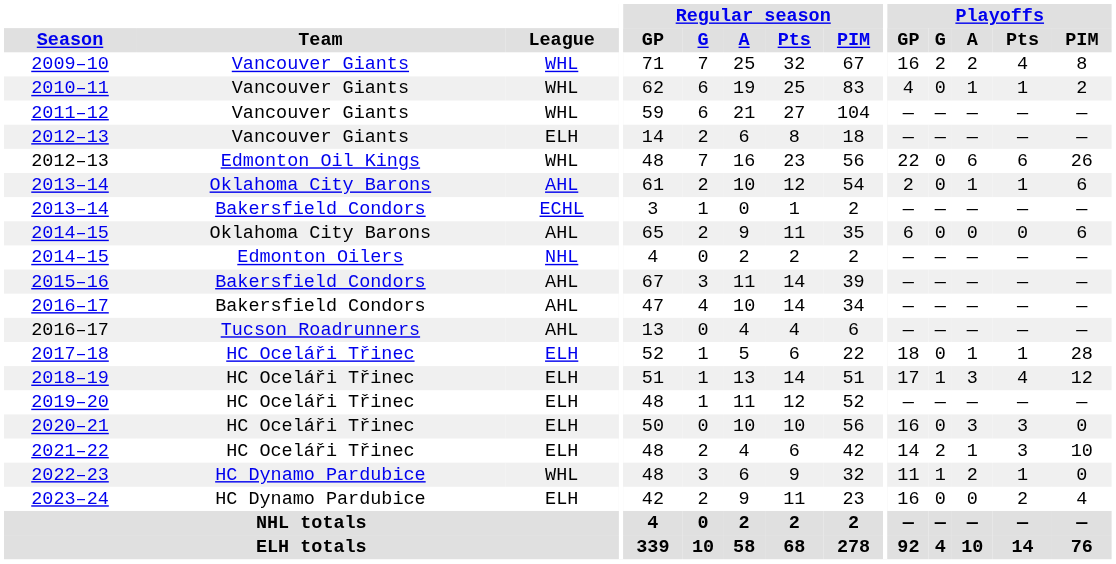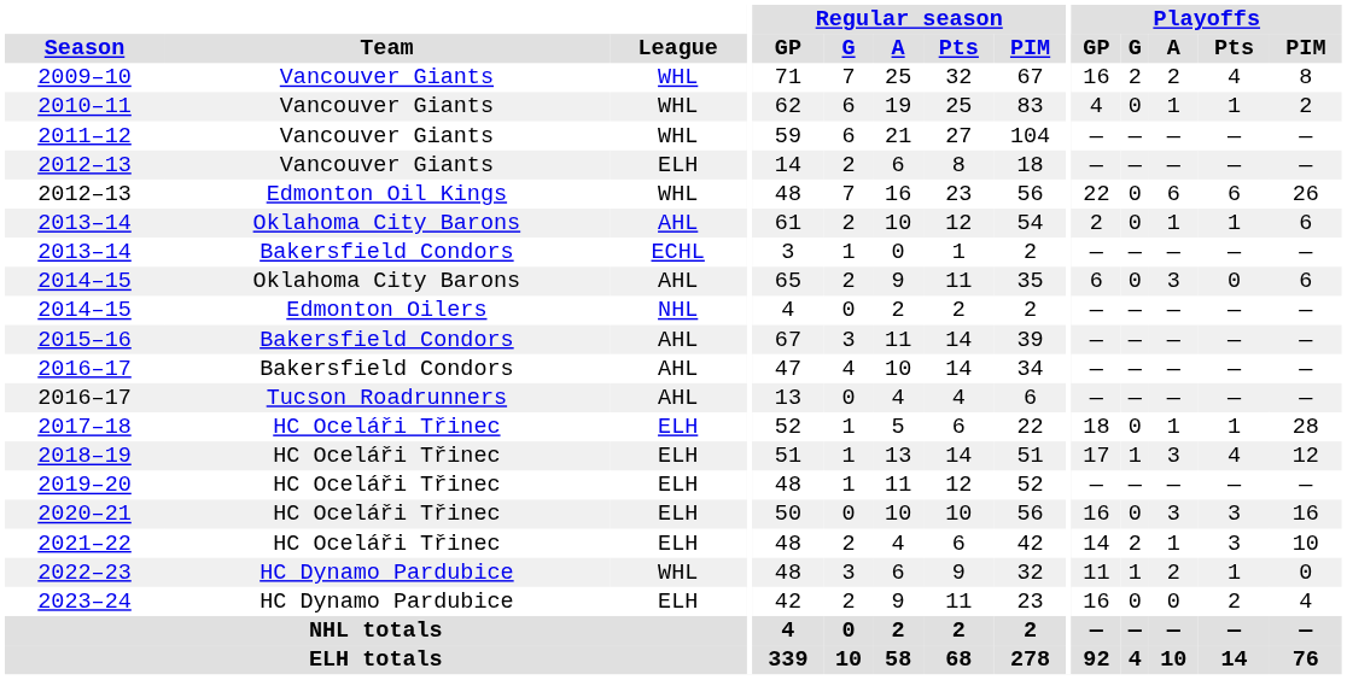2014–15 / Oklahoma City Barons | Playoffs / A: 0 -> 3
2020–21 | Playoffs / PIM: 0 -> 16
